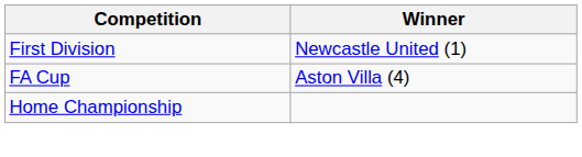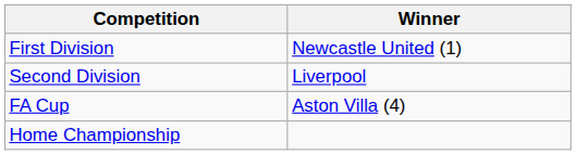+ row: Second Division | Liverpool
